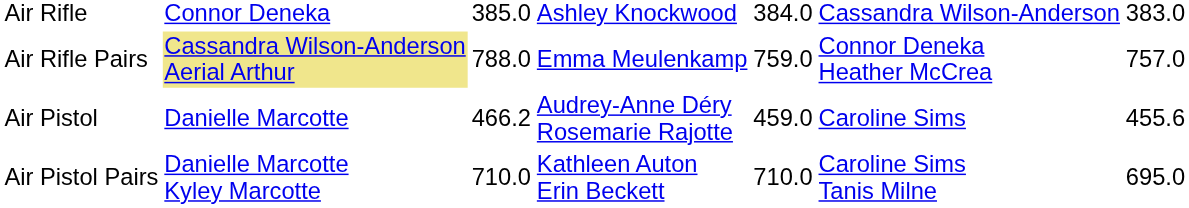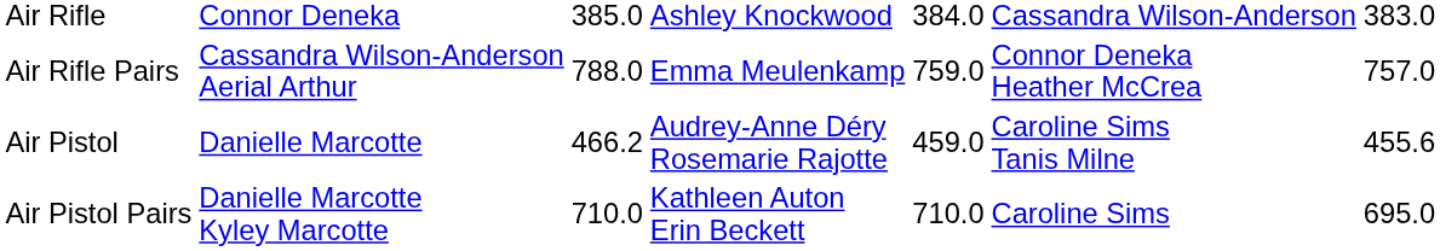Air Rifle Pairs | column 2: khaki background -> no background
Air Pistol | column 6: Caroline Sims -> Caroline Sims Tanis Milne
Air Pistol Pairs | column 6: Caroline Sims Tanis Milne -> Caroline Sims
